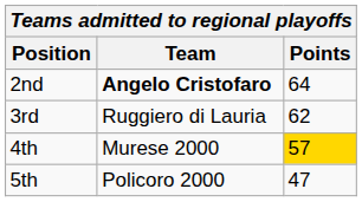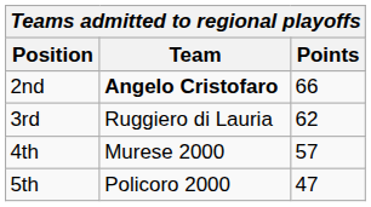2nd | Points: 64 -> 66
4th | Points: gold background -> no background
